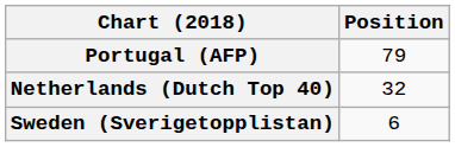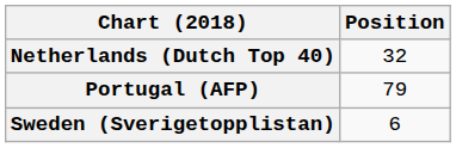rows swapped: Netherlands (Dutch Top 40) <-> Portugal (AFP)
